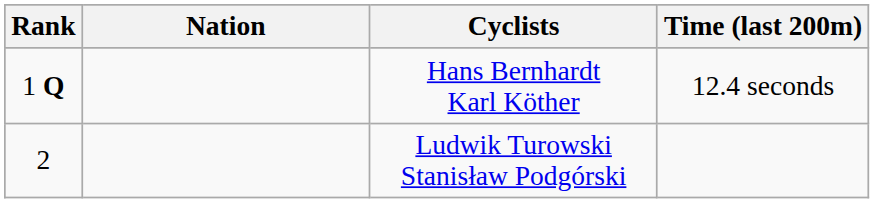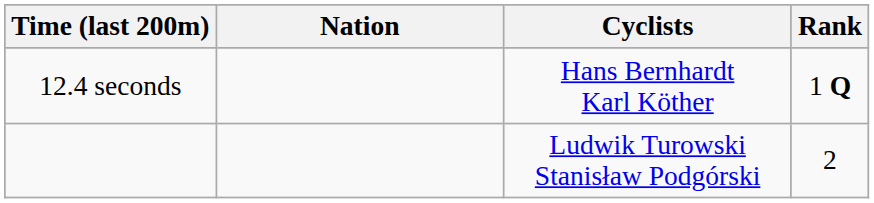columns swapped: Rank <-> Time (last 200m)
